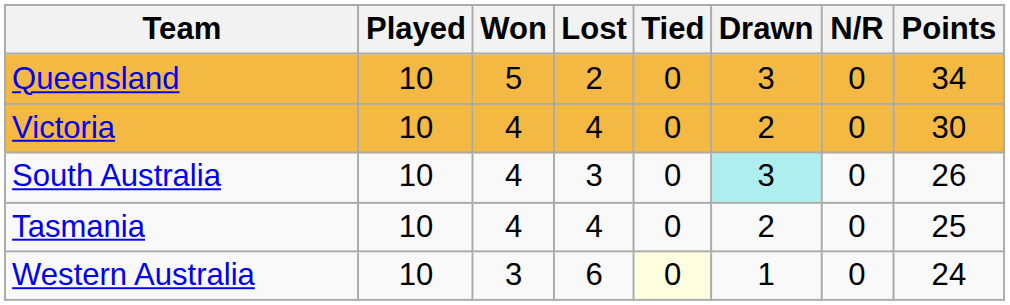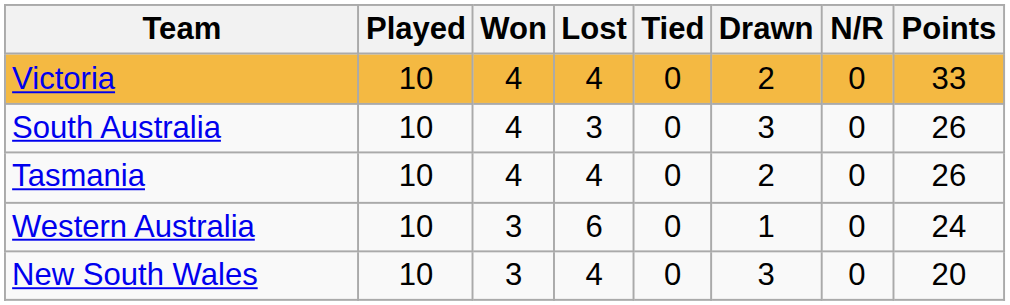- row: Queensland | 10 | 5 | 2 | 0 | 3 | 0 | 34
Victoria | Points: 30 -> 33
South Australia | Drawn: paleturquoise background -> no background
Tasmania | Points: 25 -> 26
Western Australia | Tied: lightyellow background -> no background
+ row: New South Wales | 10 | 3 | 4 | 0 | 3 | 0 | 20
